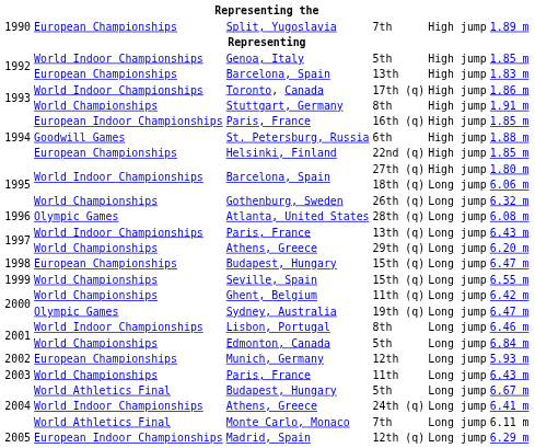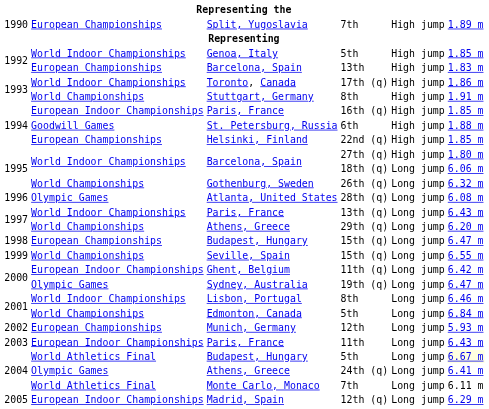11th (q) | column 2: World Championships -> European Indoor Championships
11th | column 2: World Championships -> European Indoor Championships
24th (q) | column 2: World Indoor Championships -> Olympic Games
